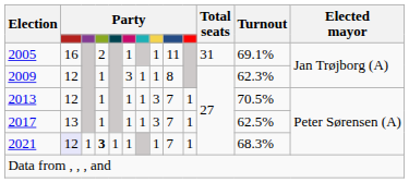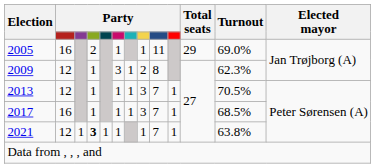2005 | Total seats: 31 -> 29
2005 | Turnout: 69.1% -> 69.0%
2009 | column 8: 1 -> 2
2017 | column 2: 13 -> 16
2017 | Turnout: 62.5% -> 68.5%
2021 | column 2: lavender background -> no background
2021 | Turnout: 68.3% -> 63.8%
